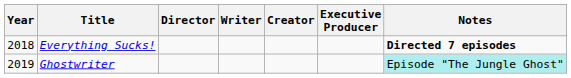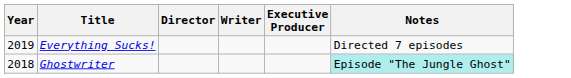- column: Creator
Everything Sucks! | Year: 2018 -> 2019
Everything Sucks! | Notes: bold -> normal
Ghostwriter | Year: 2019 -> 2018
